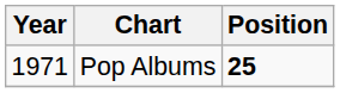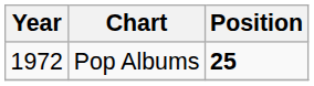Pop Albums | Year: 1971 -> 1972
